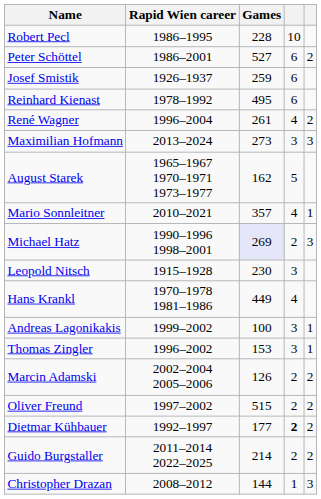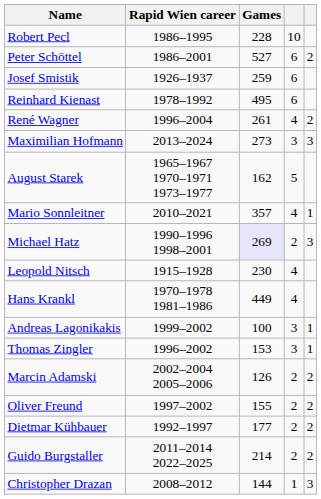Leopold Nitsch | column 4: 3 -> 4
Oliver Freund | Games: 515 -> 155
Dietmar Kühbauer | column 4: bold -> normal
